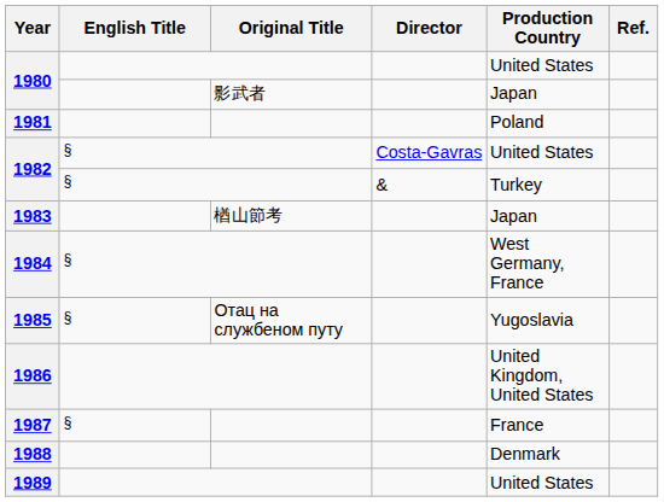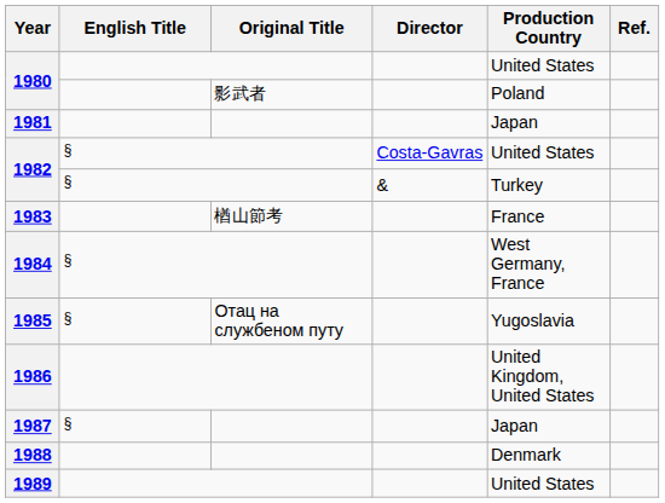1980 / 影武者 | Production Country: Japan -> Poland
1981 | Production Country: Poland -> Japan
1983 | Production Country: Japan -> France
1987 | Production Country: France -> Japan
